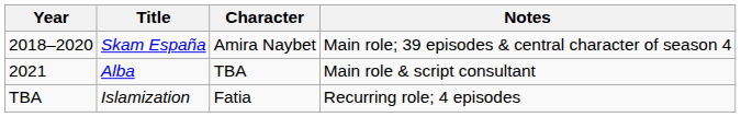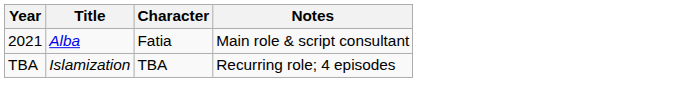- row: 2018–2020 | Skam España | Amira Naybet | Main role; 39 episodes & central character of season 4
Alba | Character: TBA -> Fatia
Islamization | Character: Fatia -> TBA
